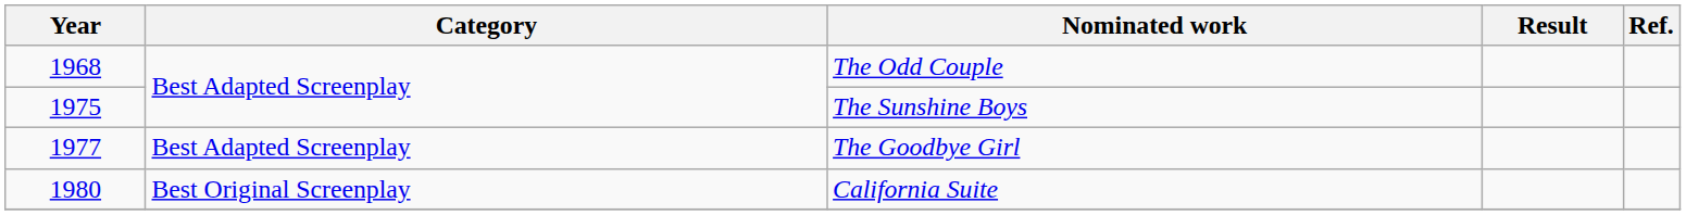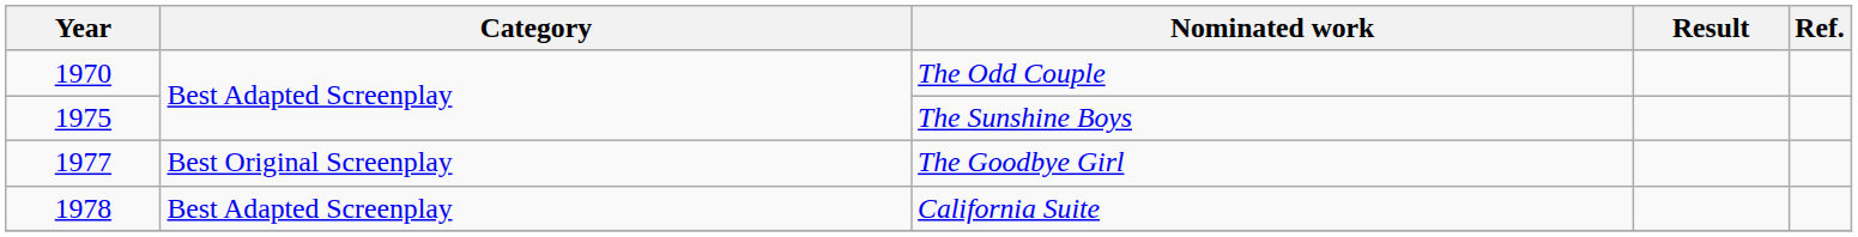The Odd Couple | Year: 1968 -> 1970
The Goodbye Girl | Category: Best Adapted Screenplay -> Best Original Screenplay
California Suite | Year: 1980 -> 1978
California Suite | Category: Best Original Screenplay -> Best Adapted Screenplay
